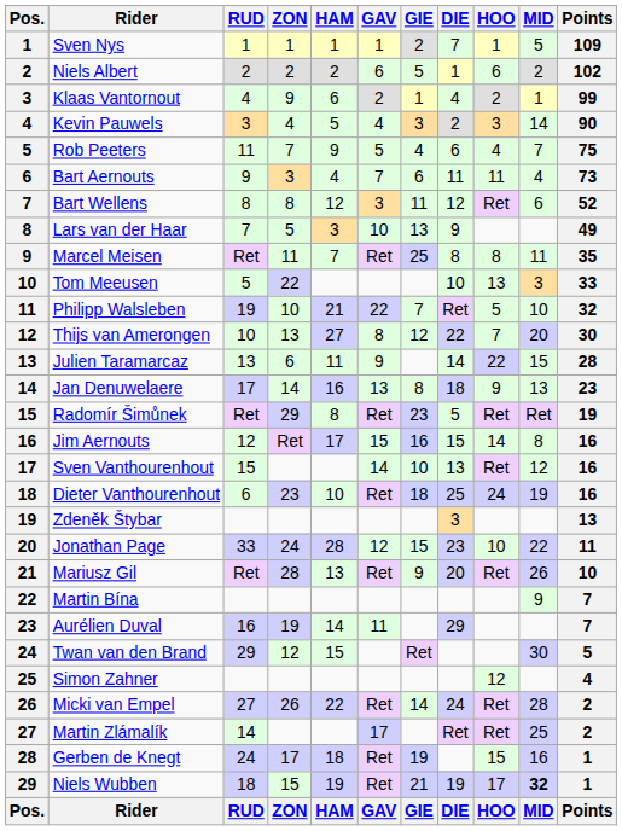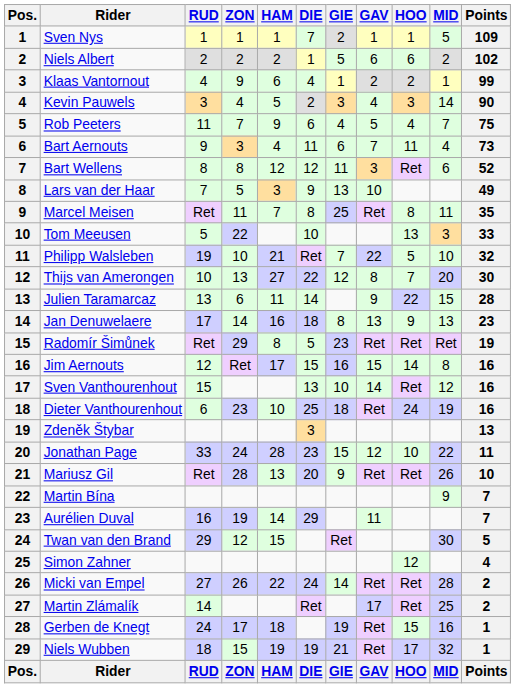columns swapped: GAV <-> DIE
Niels Wubben | MID: bold -> normal
